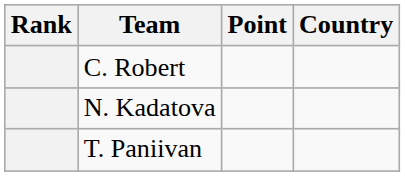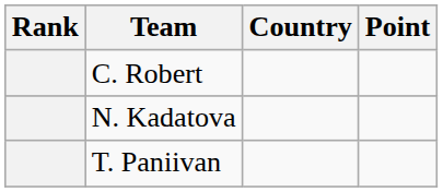columns swapped: Country <-> Point
